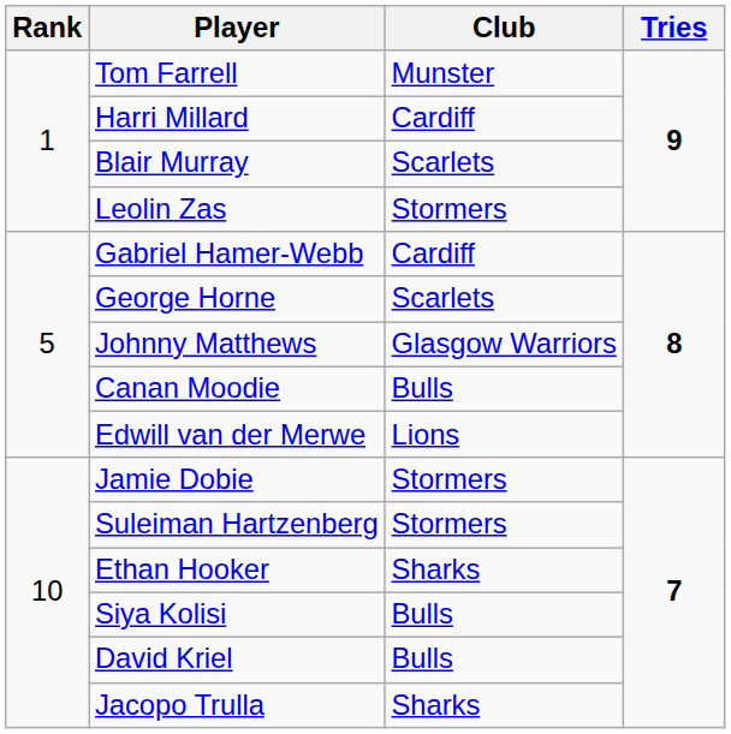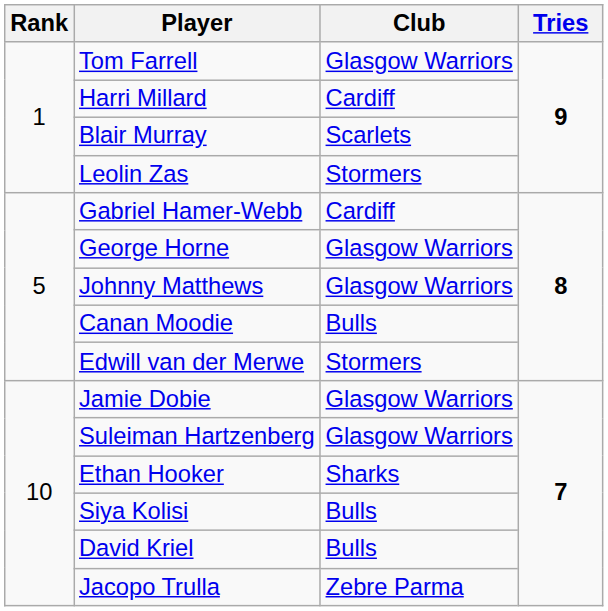Tom Farrell | Club: Munster -> Glasgow Warriors
George Horne | Club: Scarlets -> Glasgow Warriors
Edwill van der Merwe | Club: Lions -> Stormers
Jamie Dobie | Club: Stormers -> Glasgow Warriors
Suleiman Hartzenberg | Club: Stormers -> Glasgow Warriors
Jacopo Trulla | Club: Sharks -> Zebre Parma
